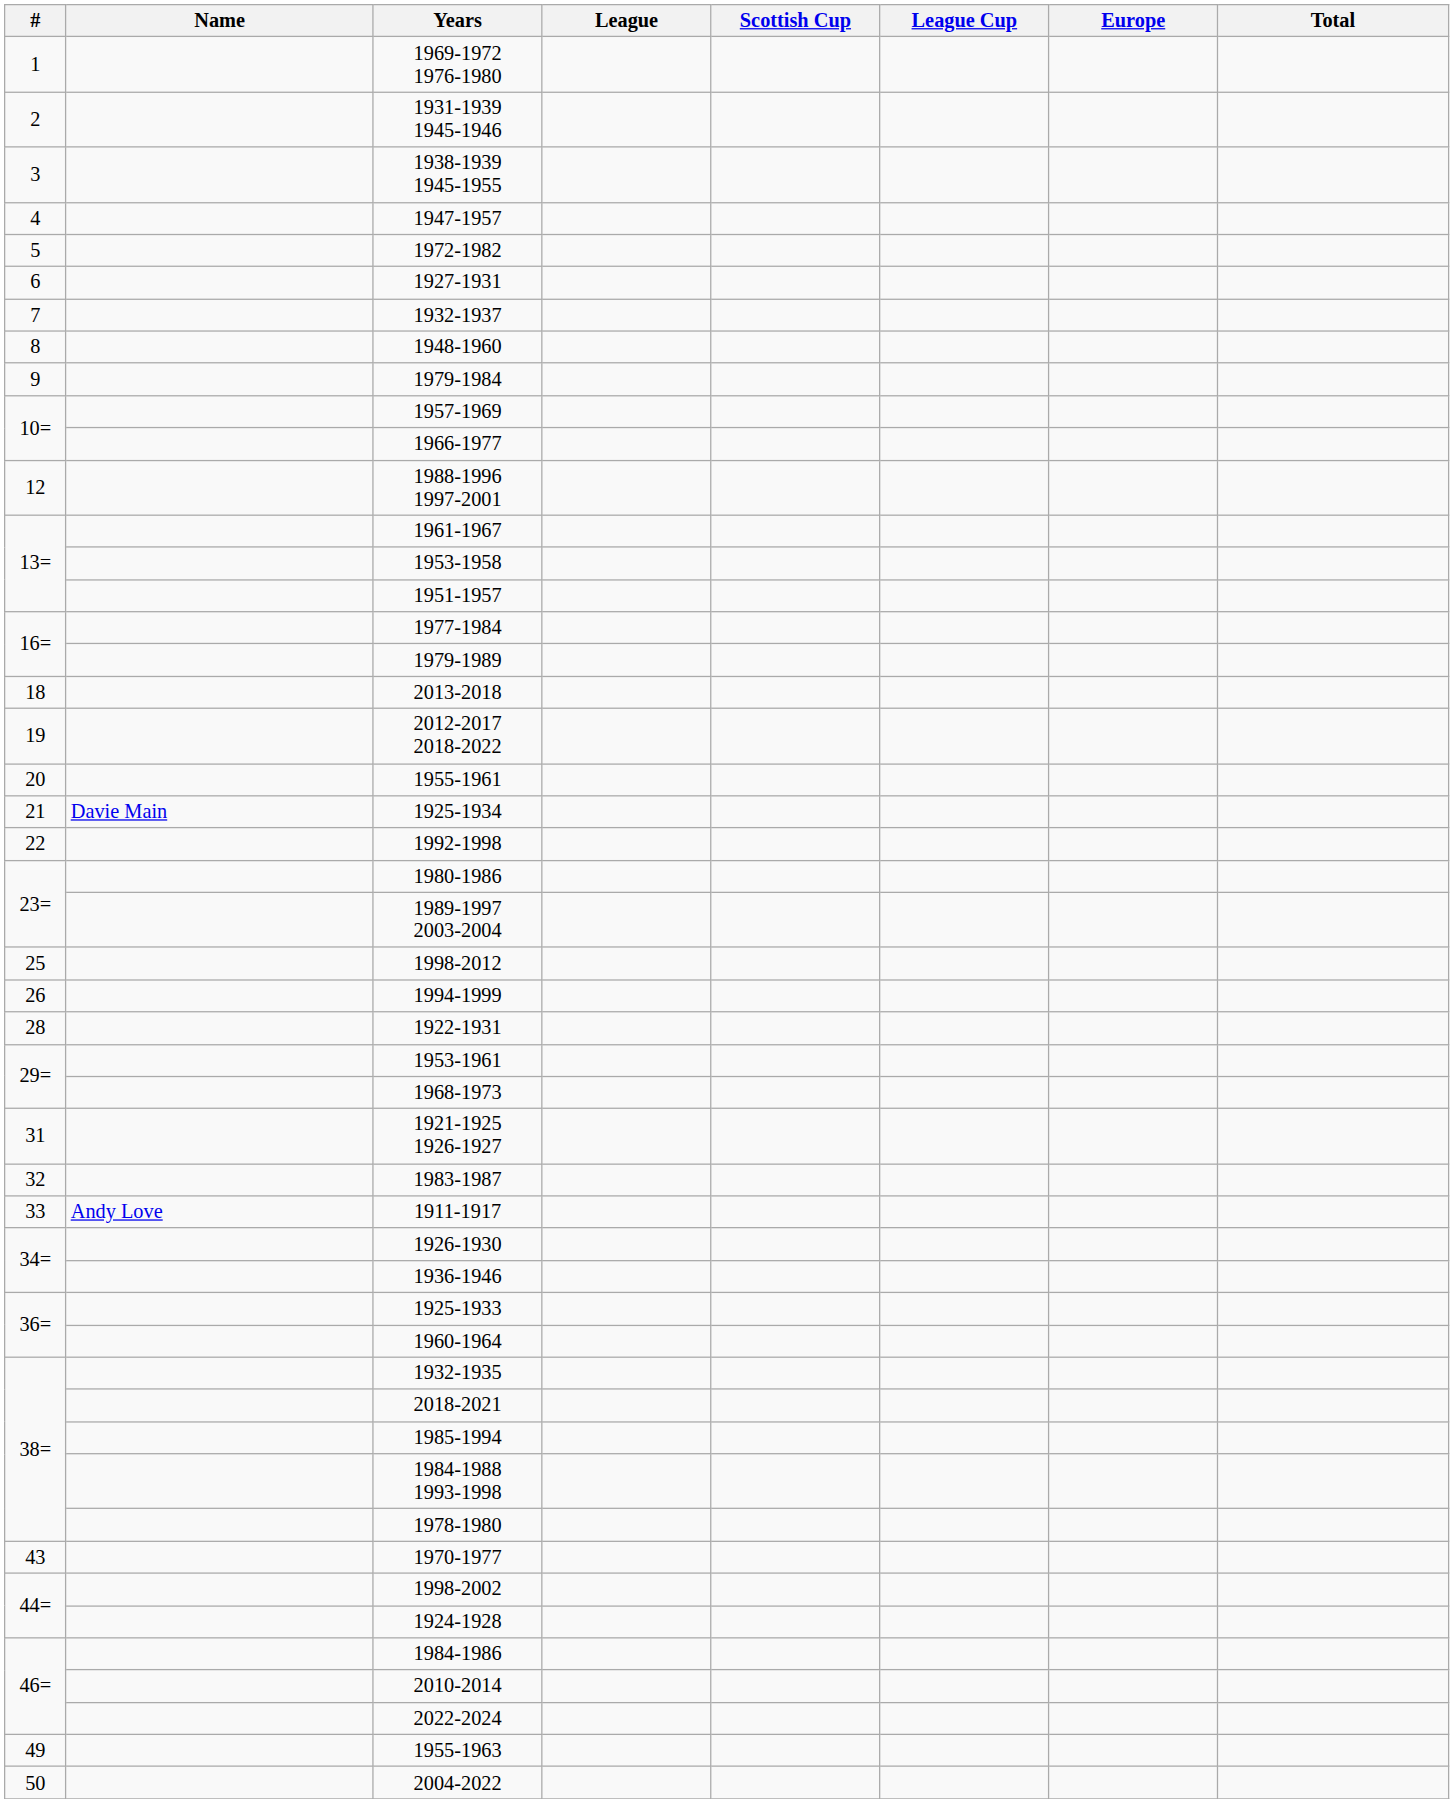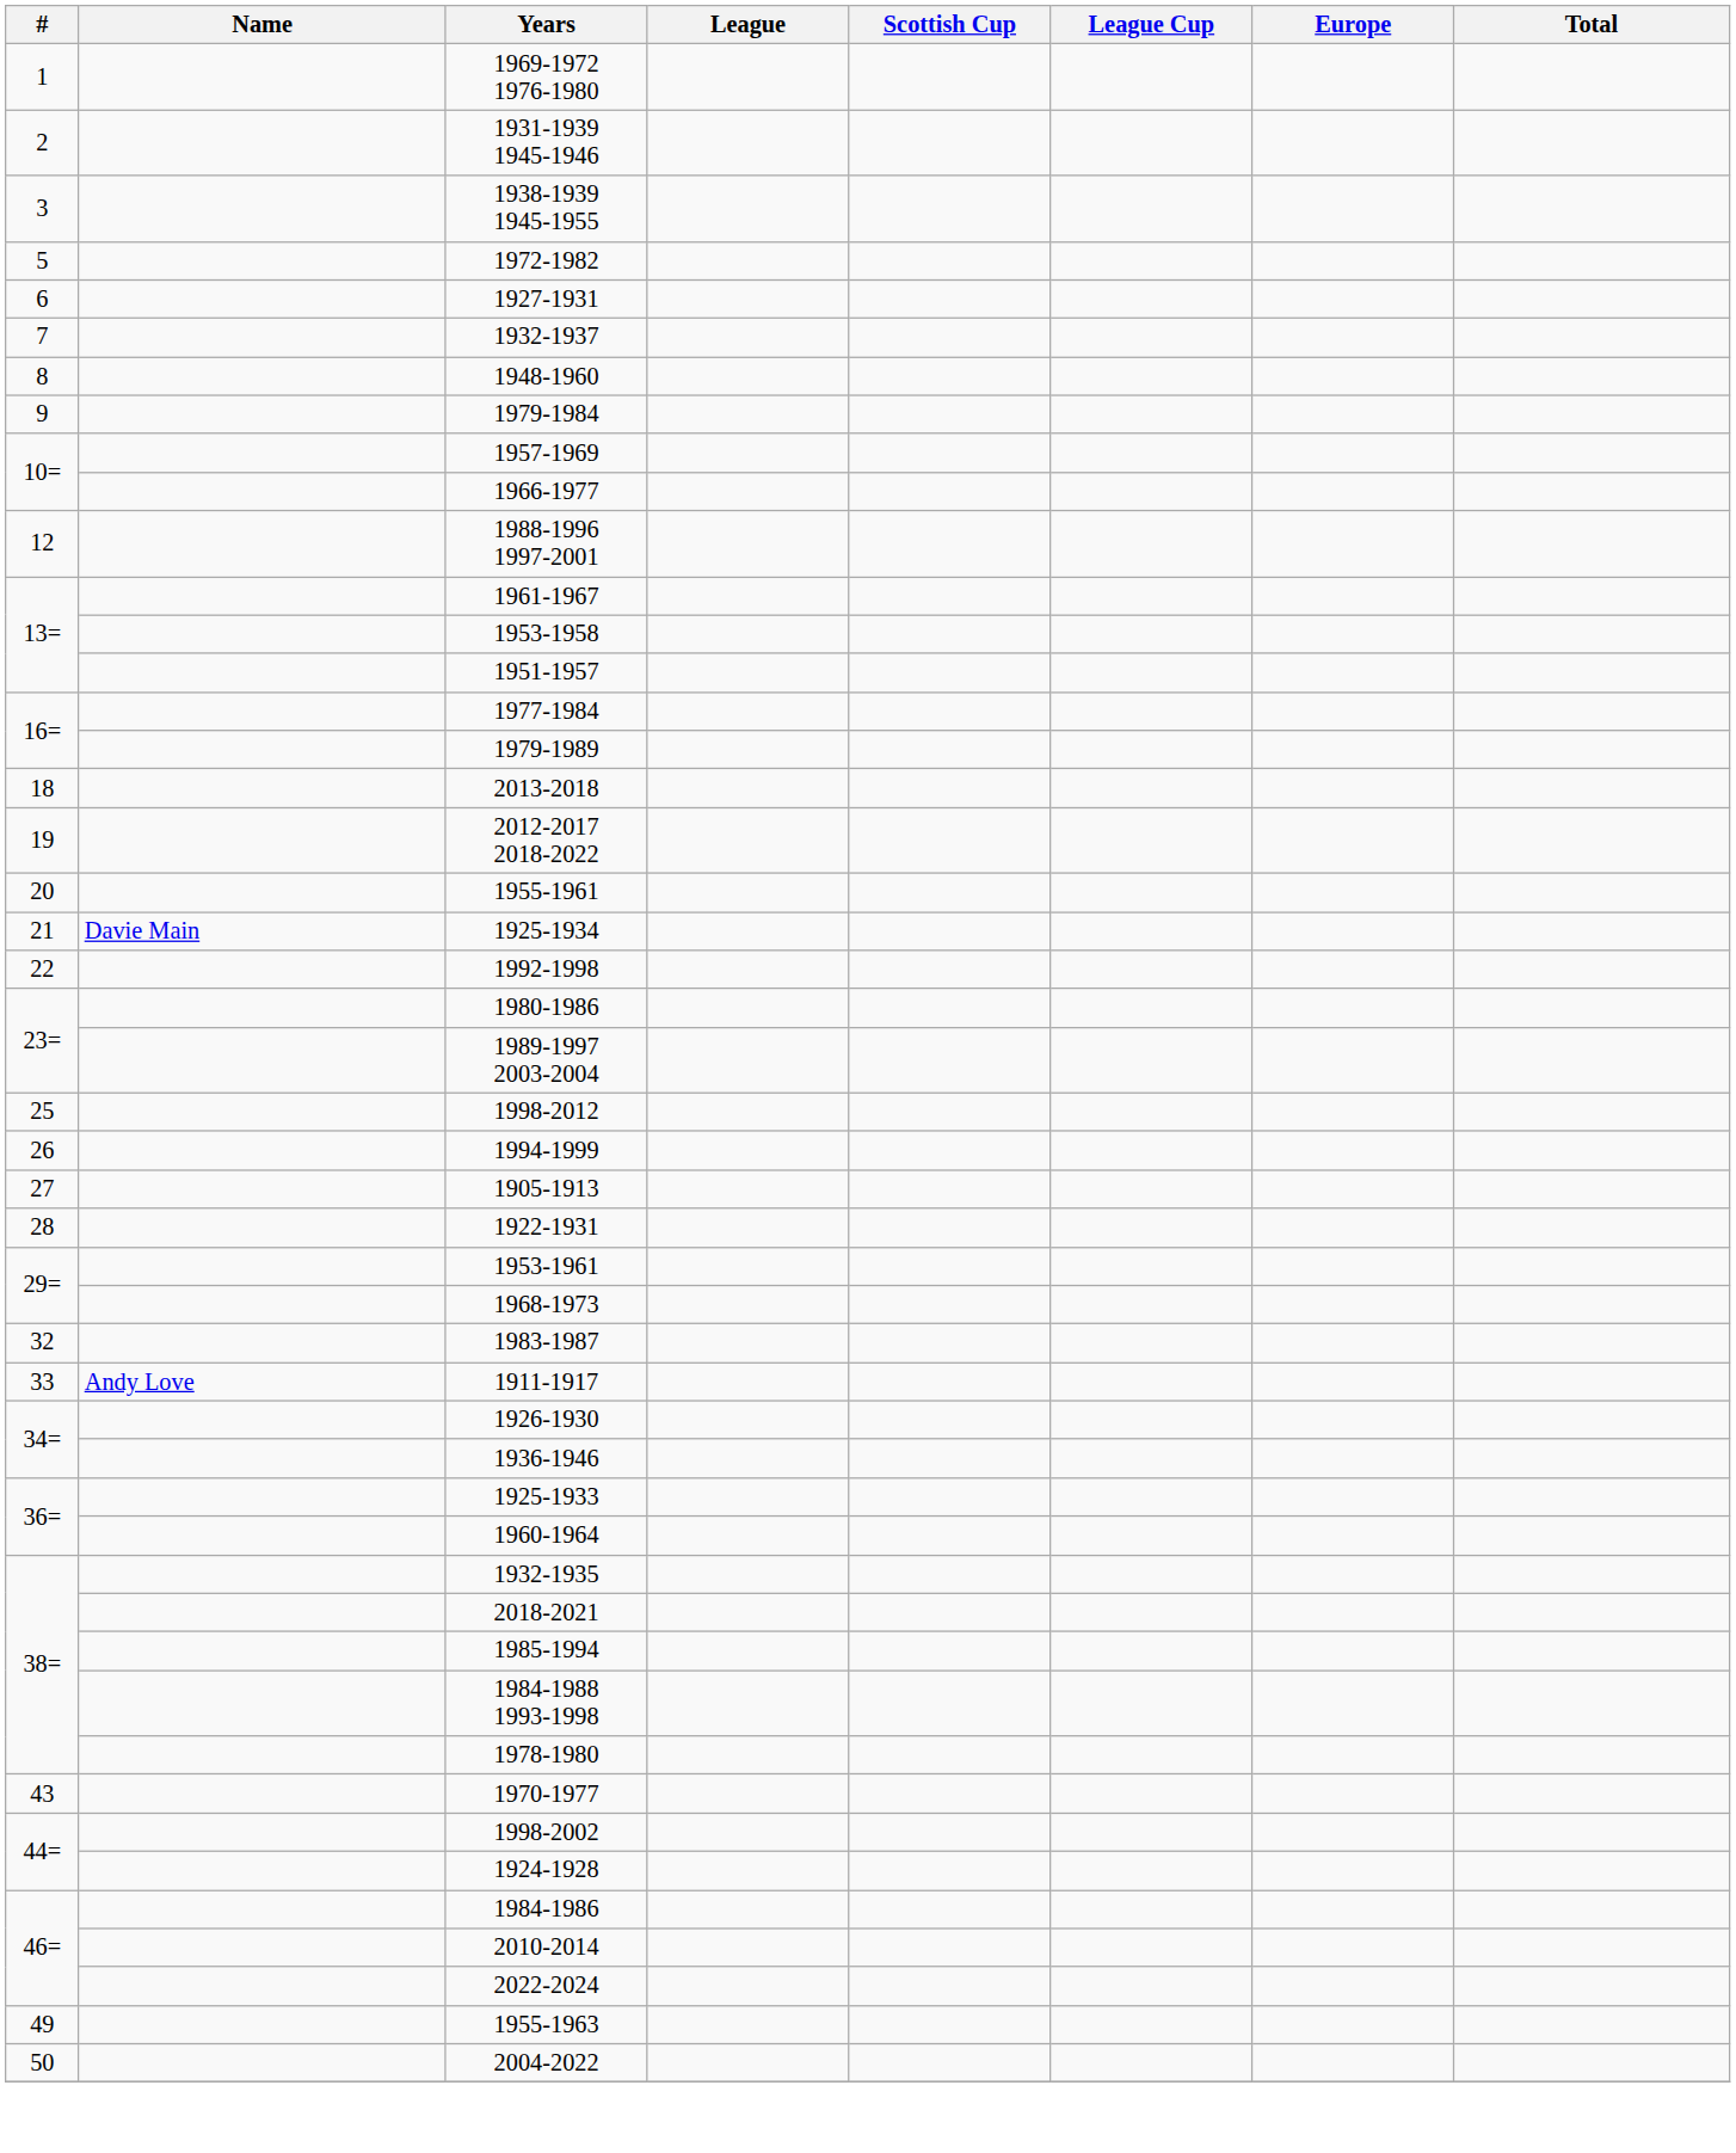- row: 4 | 1947-1957
+ row: 27 | 1905-1913
- row: 31 | 1921-1925 1926-1927
